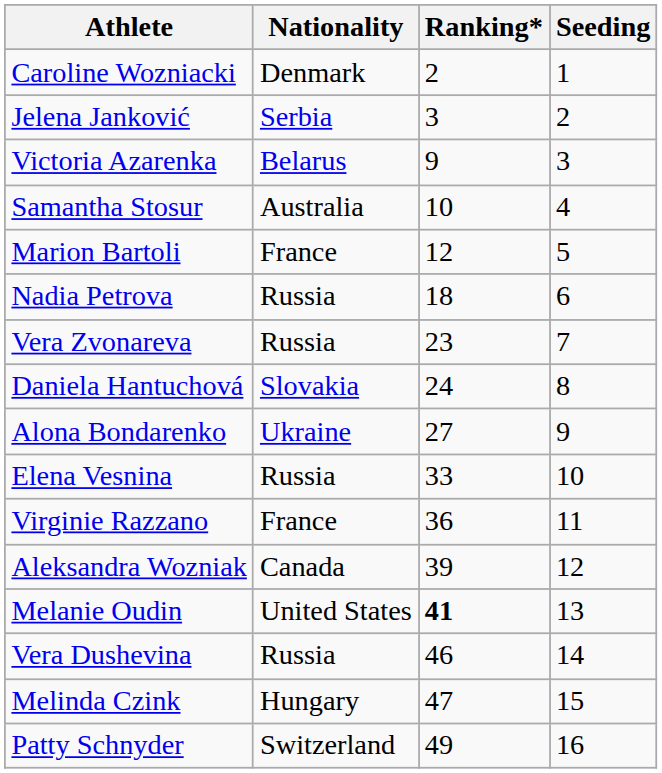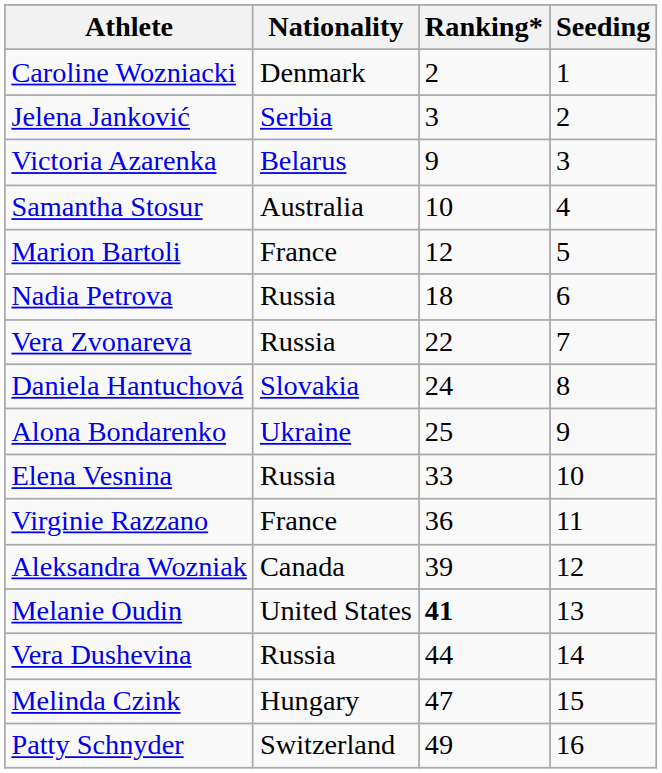Vera Zvonareva | Ranking*: 23 -> 22
Alona Bondarenko | Ranking*: 27 -> 25
Vera Dushevina | Ranking*: 46 -> 44
